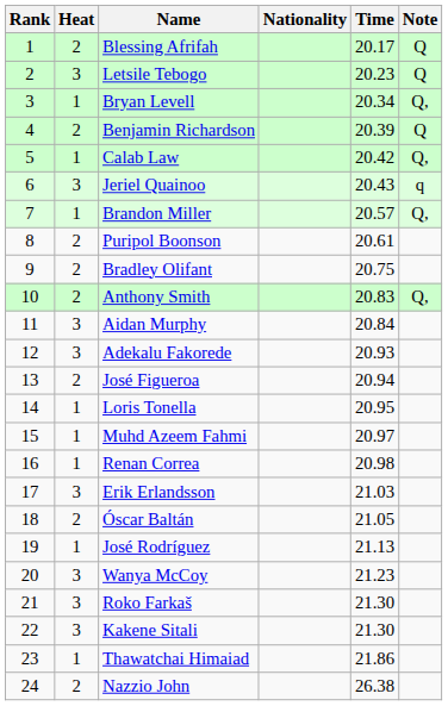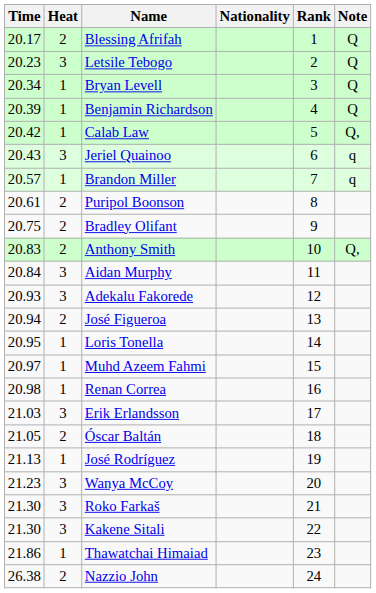columns swapped: Rank <-> Time
Bryan Levell | Note: Q, -> Q
Benjamin Richardson | Heat: 2 -> 1
Brandon Miller | Note: Q, -> q
